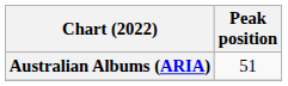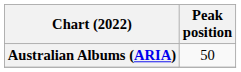Australian Albums (ARIA) | Peak position: 51 -> 50
